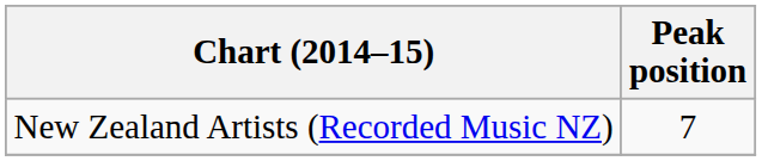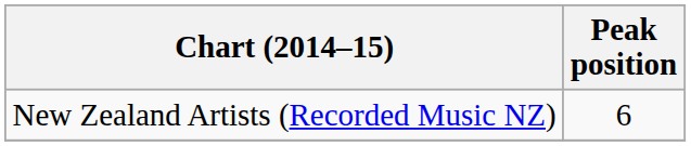New Zealand Artists (Recorded Music NZ) | Peak position: 7 -> 6
